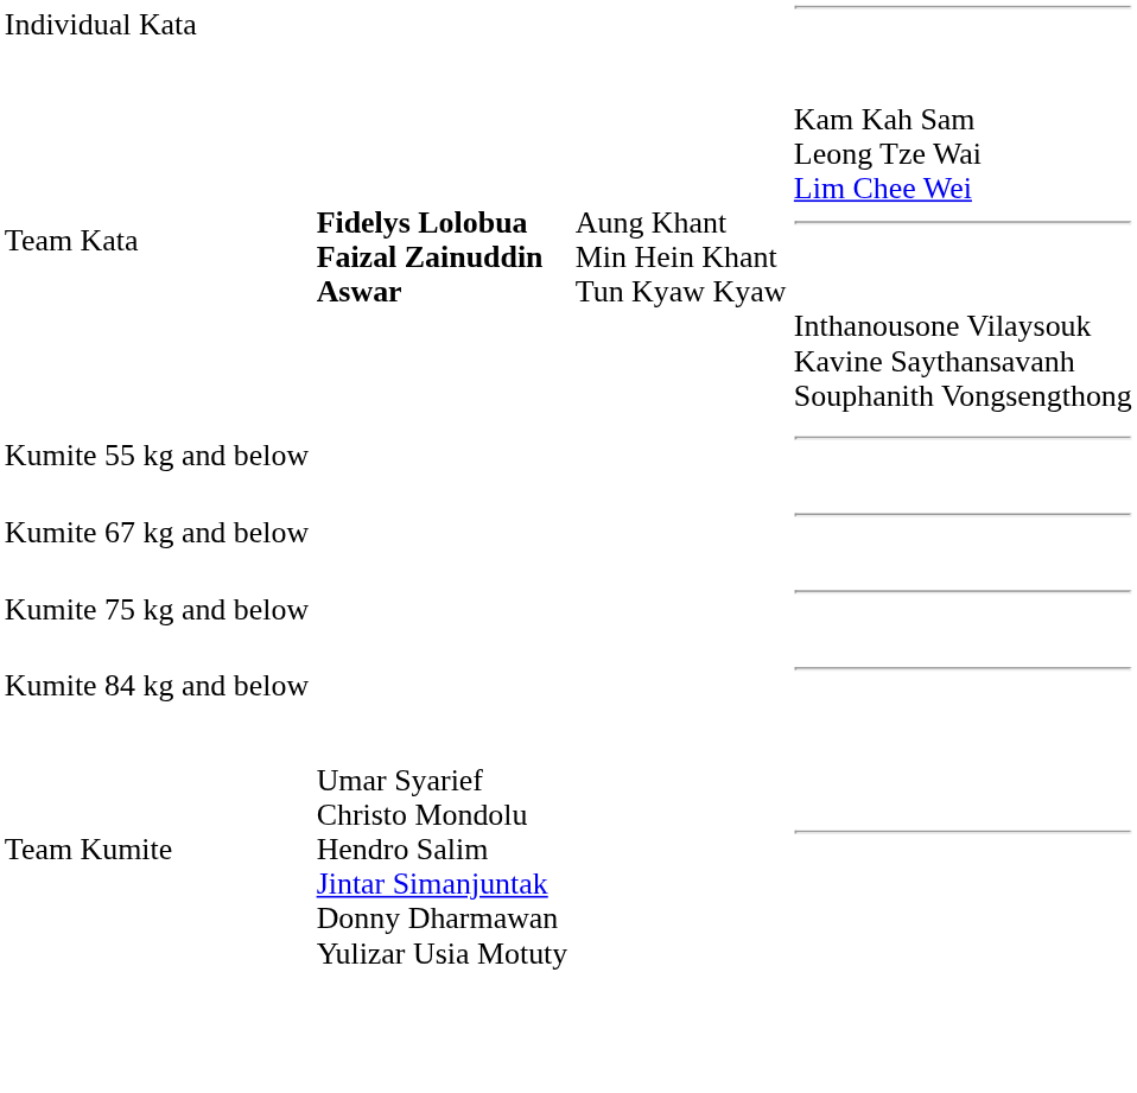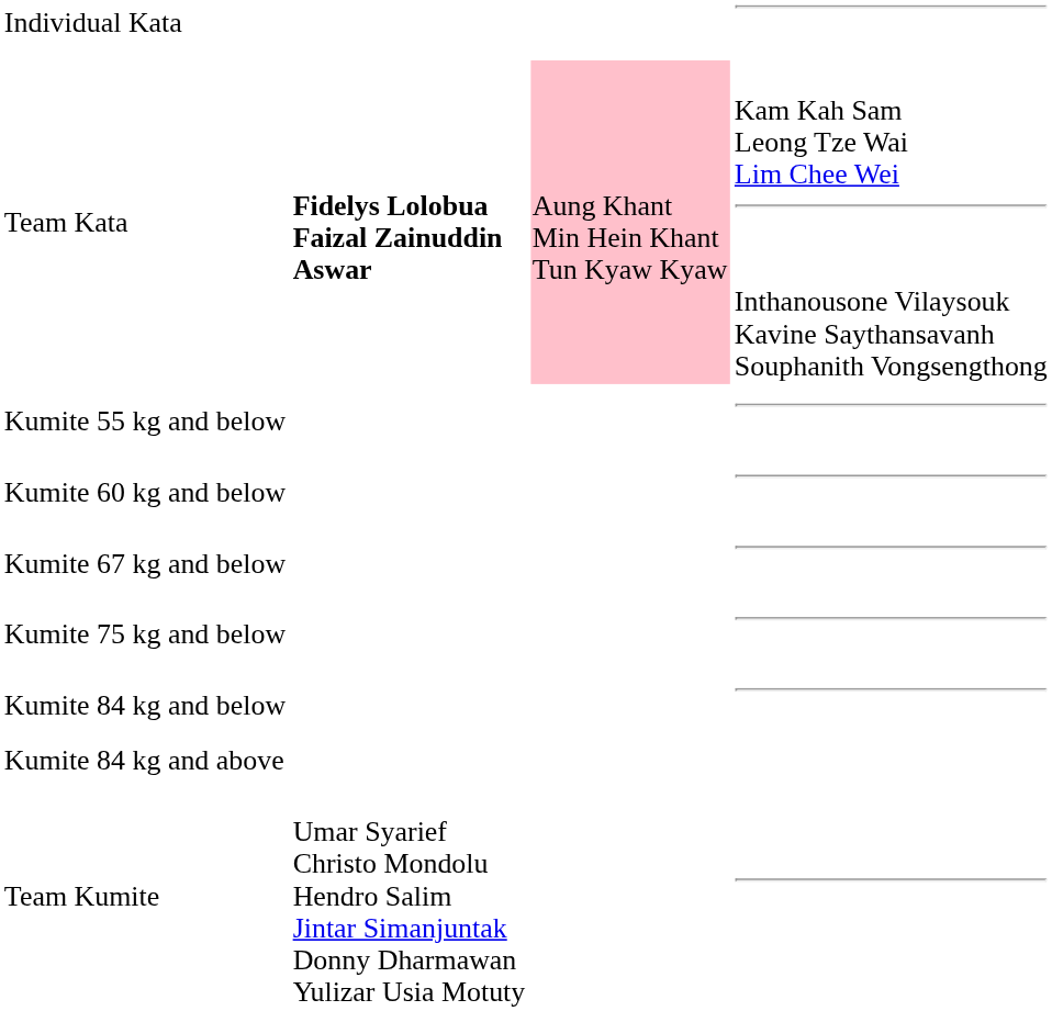Team Kata | column 3: no background -> pink background
+ row: Kumite 60 kg and below
+ row: Kumite 84 kg and above
